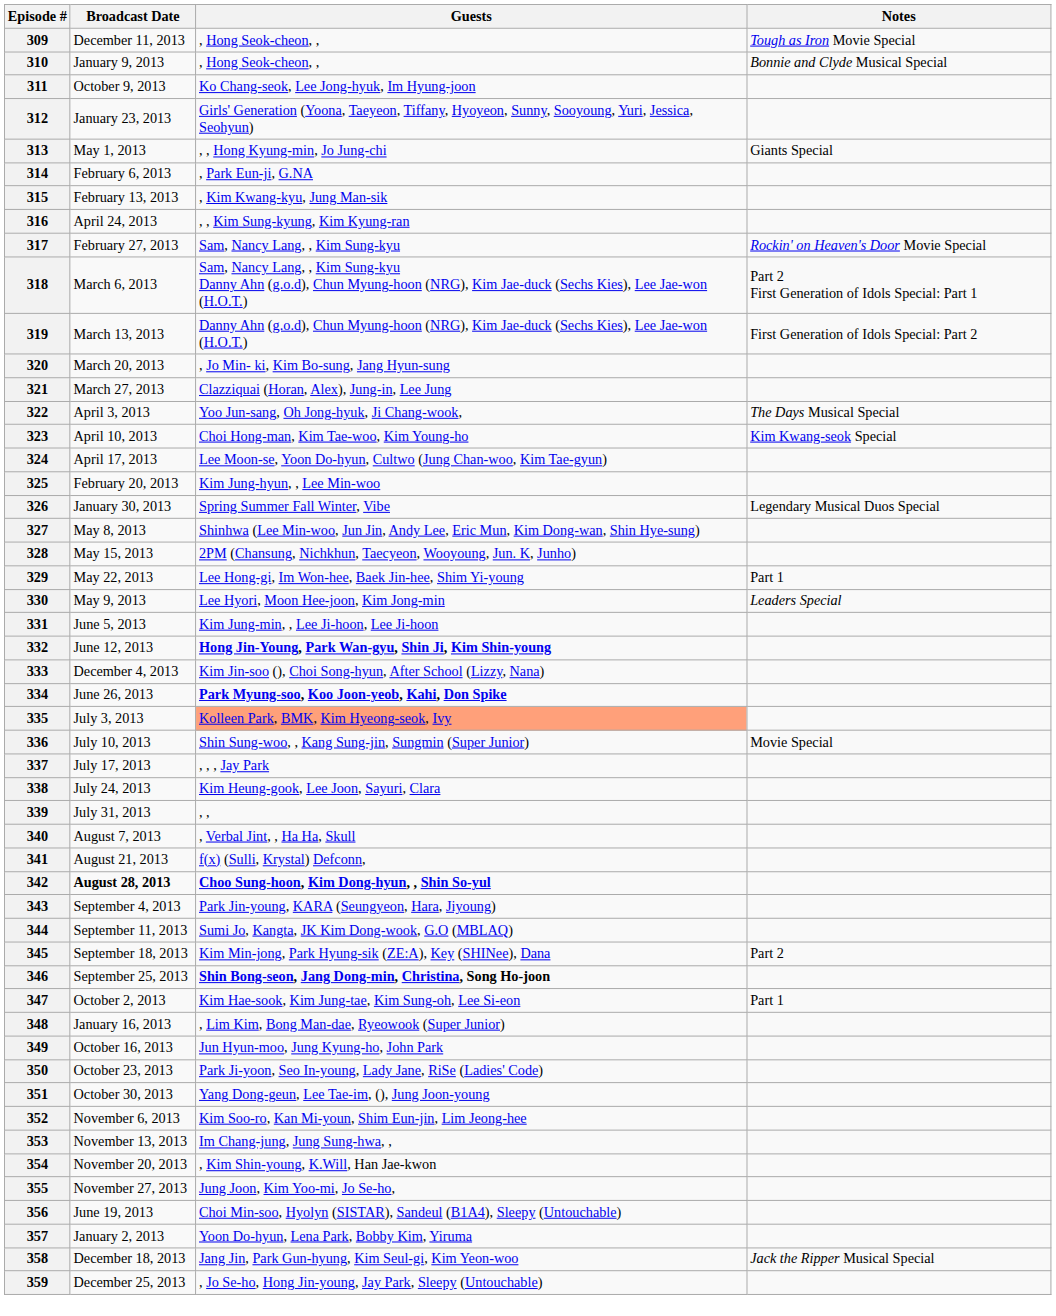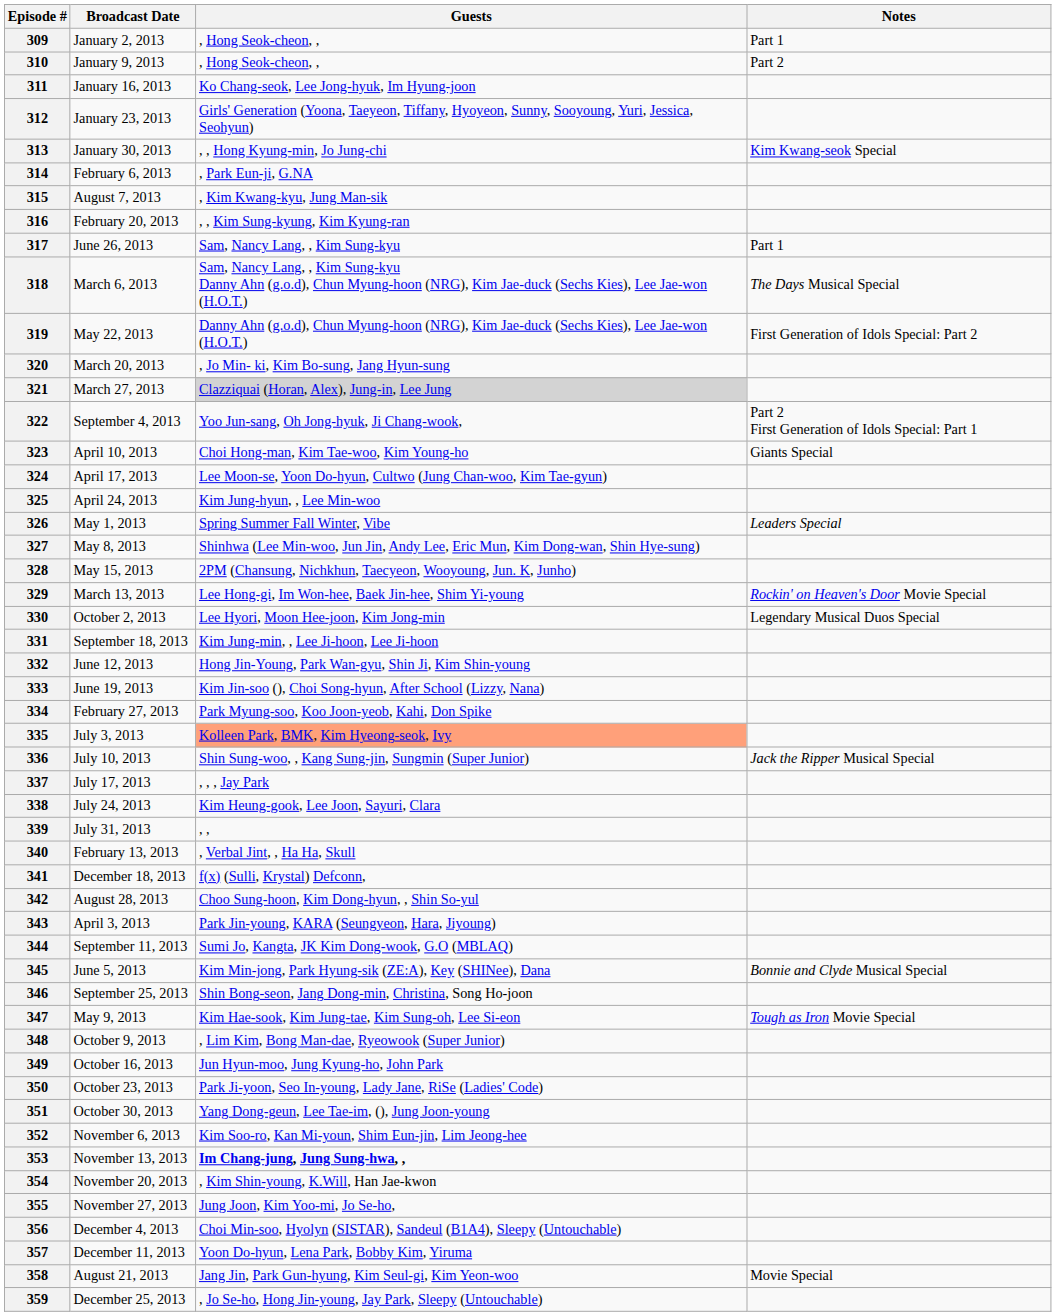309 | Broadcast Date: December 11, 2013 -> January 2, 2013
309 | Notes: Tough as Iron Movie Special -> Part 1
310 | Notes: Bonnie and Clyde Musical Special -> Part 2
311 | Broadcast Date: October 9, 2013 -> January 16, 2013
313 | Broadcast Date: May 1, 2013 -> January 30, 2013
313 | Notes: Giants Special -> Kim Kwang-seok Special
315 | Broadcast Date: February 13, 2013 -> August 7, 2013
316 | Broadcast Date: April 24, 2013 -> February 20, 2013
317 | Broadcast Date: February 27, 2013 -> June 26, 2013
317 | Notes: Rockin' on Heaven's Door Movie Special -> Part 1
318 | Notes: Part 2 First Generation of Idols Special: Part 1 -> The Days Musical Special
319 | Broadcast Date: March 13, 2013 -> May 22, 2013
321 | Guests: no background -> lightgrey background
322 | Broadcast Date: April 3, 2013 -> September 4, 2013
322 | Notes: The Days Musical Special -> Part 2 First Generation of Idols Special: Part 1
323 | Notes: Kim Kwang-seok Special -> Giants Special
325 | Broadcast Date: February 20, 2013 -> April 24, 2013
326 | Broadcast Date: January 30, 2013 -> May 1, 2013
326 | Notes: Legendary Musical Duos Special -> Leaders Special
329 | Broadcast Date: May 22, 2013 -> March 13, 2013
329 | Notes: Part 1 -> Rockin' on Heaven's Door Movie Special
330 | Broadcast Date: May 9, 2013 -> October 2, 2013
330 | Notes: Leaders Special -> Legendary Musical Duos Special
331 | Broadcast Date: June 5, 2013 -> September 18, 2013
332 | Guests: bold -> normal
333 | Broadcast Date: December 4, 2013 -> June 19, 2013
334 | Broadcast Date: June 26, 2013 -> February 27, 2013
334 | Guests: bold -> normal
336 | Notes: Movie Special -> Jack the Ripper Musical Special
340 | Broadcast Date: August 7, 2013 -> February 13, 2013
341 | Broadcast Date: August 21, 2013 -> December 18, 2013
342 | Broadcast Date: bold -> normal
342 | Guests: bold -> normal
343 | Broadcast Date: September 4, 2013 -> April 3, 2013
345 | Broadcast Date: September 18, 2013 -> June 5, 2013
345 | Notes: Part 2 -> Bonnie and Clyde Musical Special
346 | Guests: bold -> normal
347 | Broadcast Date: October 2, 2013 -> May 9, 2013
347 | Notes: Part 1 -> Tough as Iron Movie Special
348 | Broadcast Date: January 16, 2013 -> October 9, 2013
353 | Guests: normal -> bold
356 | Broadcast Date: June 19, 2013 -> December 4, 2013
357 | Broadcast Date: January 2, 2013 -> December 11, 2013
358 | Broadcast Date: December 18, 2013 -> August 21, 2013
358 | Notes: Jack the Ripper Musical Special -> Movie Special
